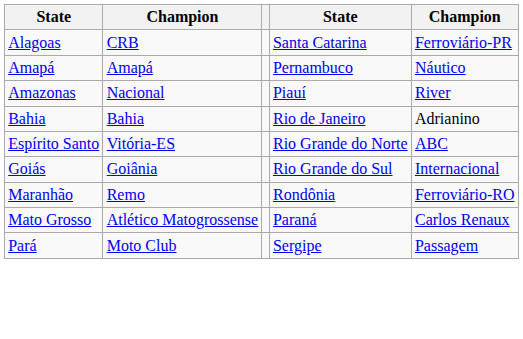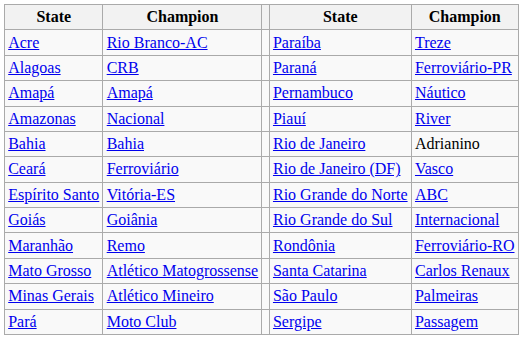+ row: Acre | Rio Branco-AC | Paraíba | Treze
Alagoas | column 4: Santa Catarina -> Paraná
+ row: Ceará | Ferroviário | Rio de Janeiro (DF) | Vasco
Mato Grosso | column 4: Paraná -> Santa Catarina
+ row: Minas Gerais | Atlético Mineiro | São Paulo | Palmeiras
